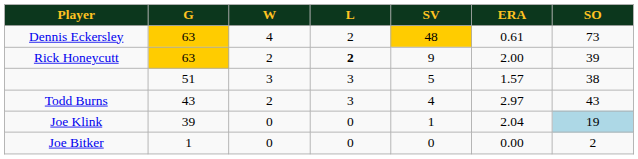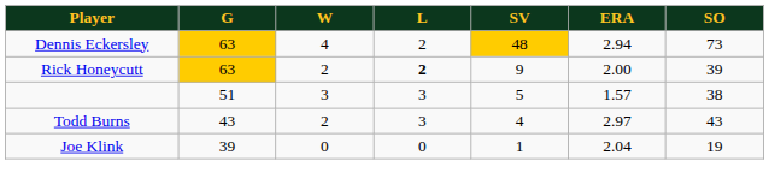Dennis Eckersley | ERA: 0.61 -> 2.94
Joe Klink | SO: lightblue background -> no background
- row: Joe Bitker | 1 | 0 | 0 | 0 | 0.00 | 2
